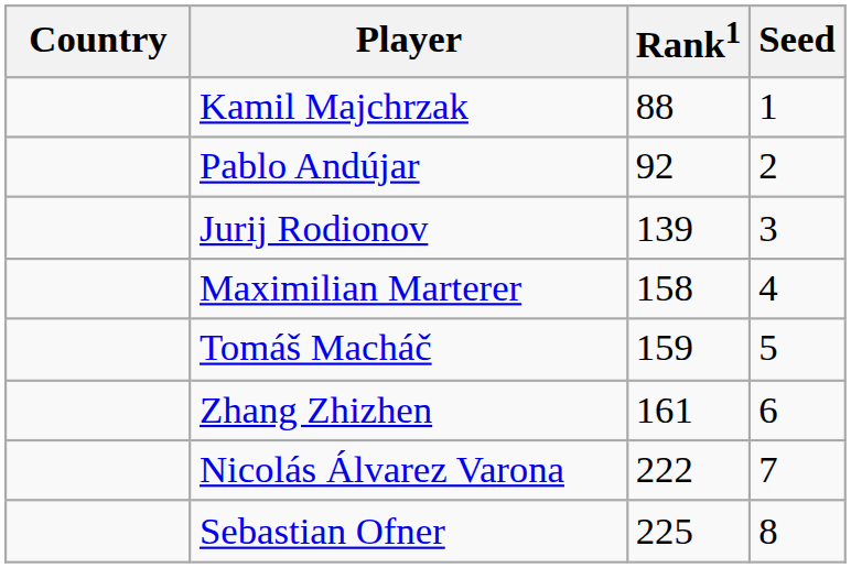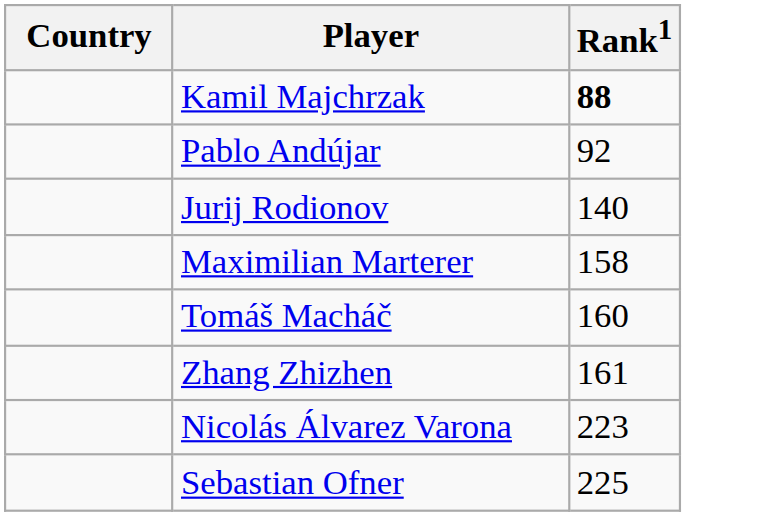- column: Seed | 1 | 2 | 3 | 4 | 5 | 6 | 7 | 8
Kamil Majchrzak | Rank1: normal -> bold
Jurij Rodionov | Rank1: 139 -> 140
Tomáš Macháč | Rank1: 159 -> 160
Nicolás Álvarez Varona | Rank1: 222 -> 223
